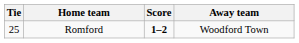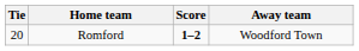Romford | Tie: 25 -> 20
